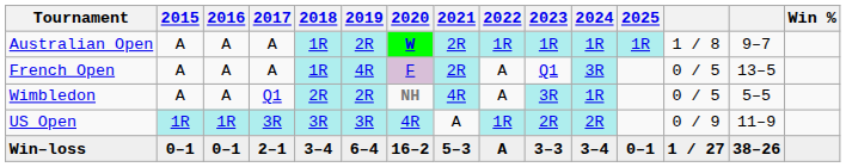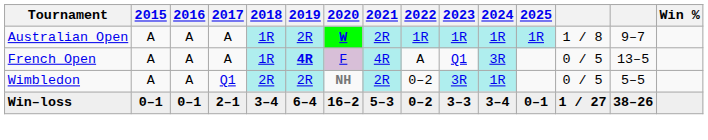French Open | 2019: normal -> bold
French Open | 2021: 2R -> 4R
Wimbledon | 2021: 4R -> 2R
Wimbledon | 2022: A -> 0–2
- row: US Open | 1R | 1R | 3R | 3R | 3R | 4R | A | 1R | 2R | 2R | 0 / 9 | 11–9
Win–loss | 2022: A -> 0–2
